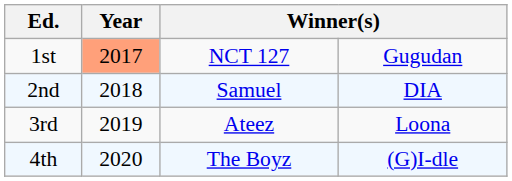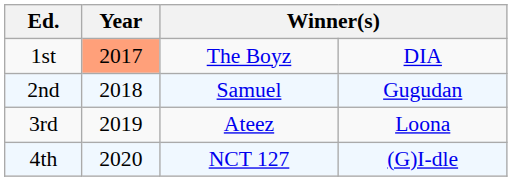1st | column 3: NCT 127 -> The Boyz
1st | column 4: Gugudan -> DIA
2nd | column 4: DIA -> Gugudan
4th | column 3: The Boyz -> NCT 127
